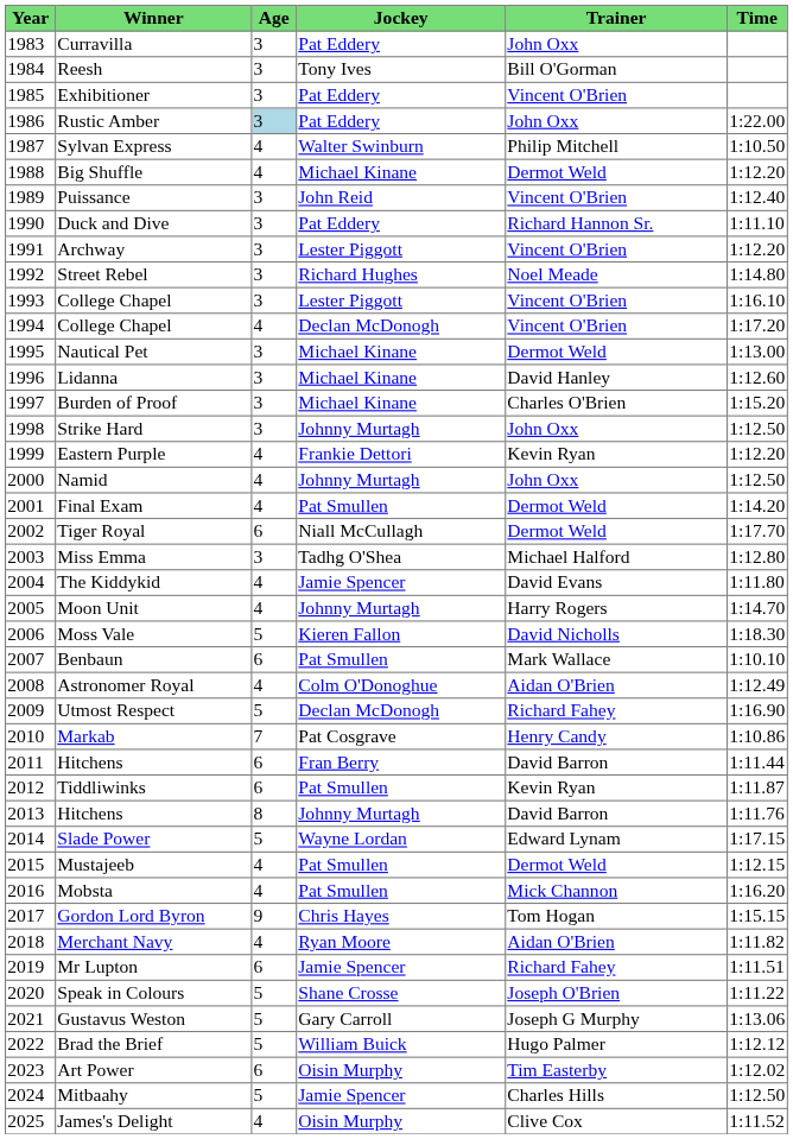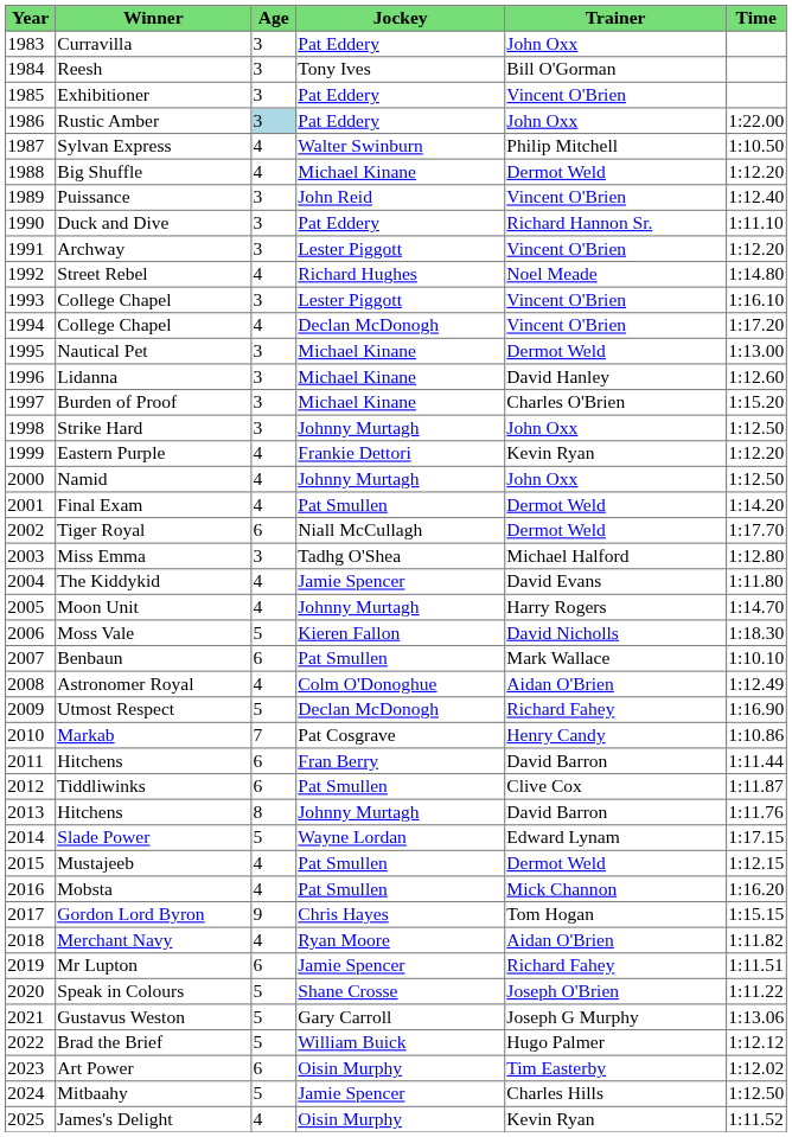Street Rebel | Age: 3 -> 4
Tiddliwinks | Trainer: Kevin Ryan -> Clive Cox
James's Delight | Trainer: Clive Cox -> Kevin Ryan
